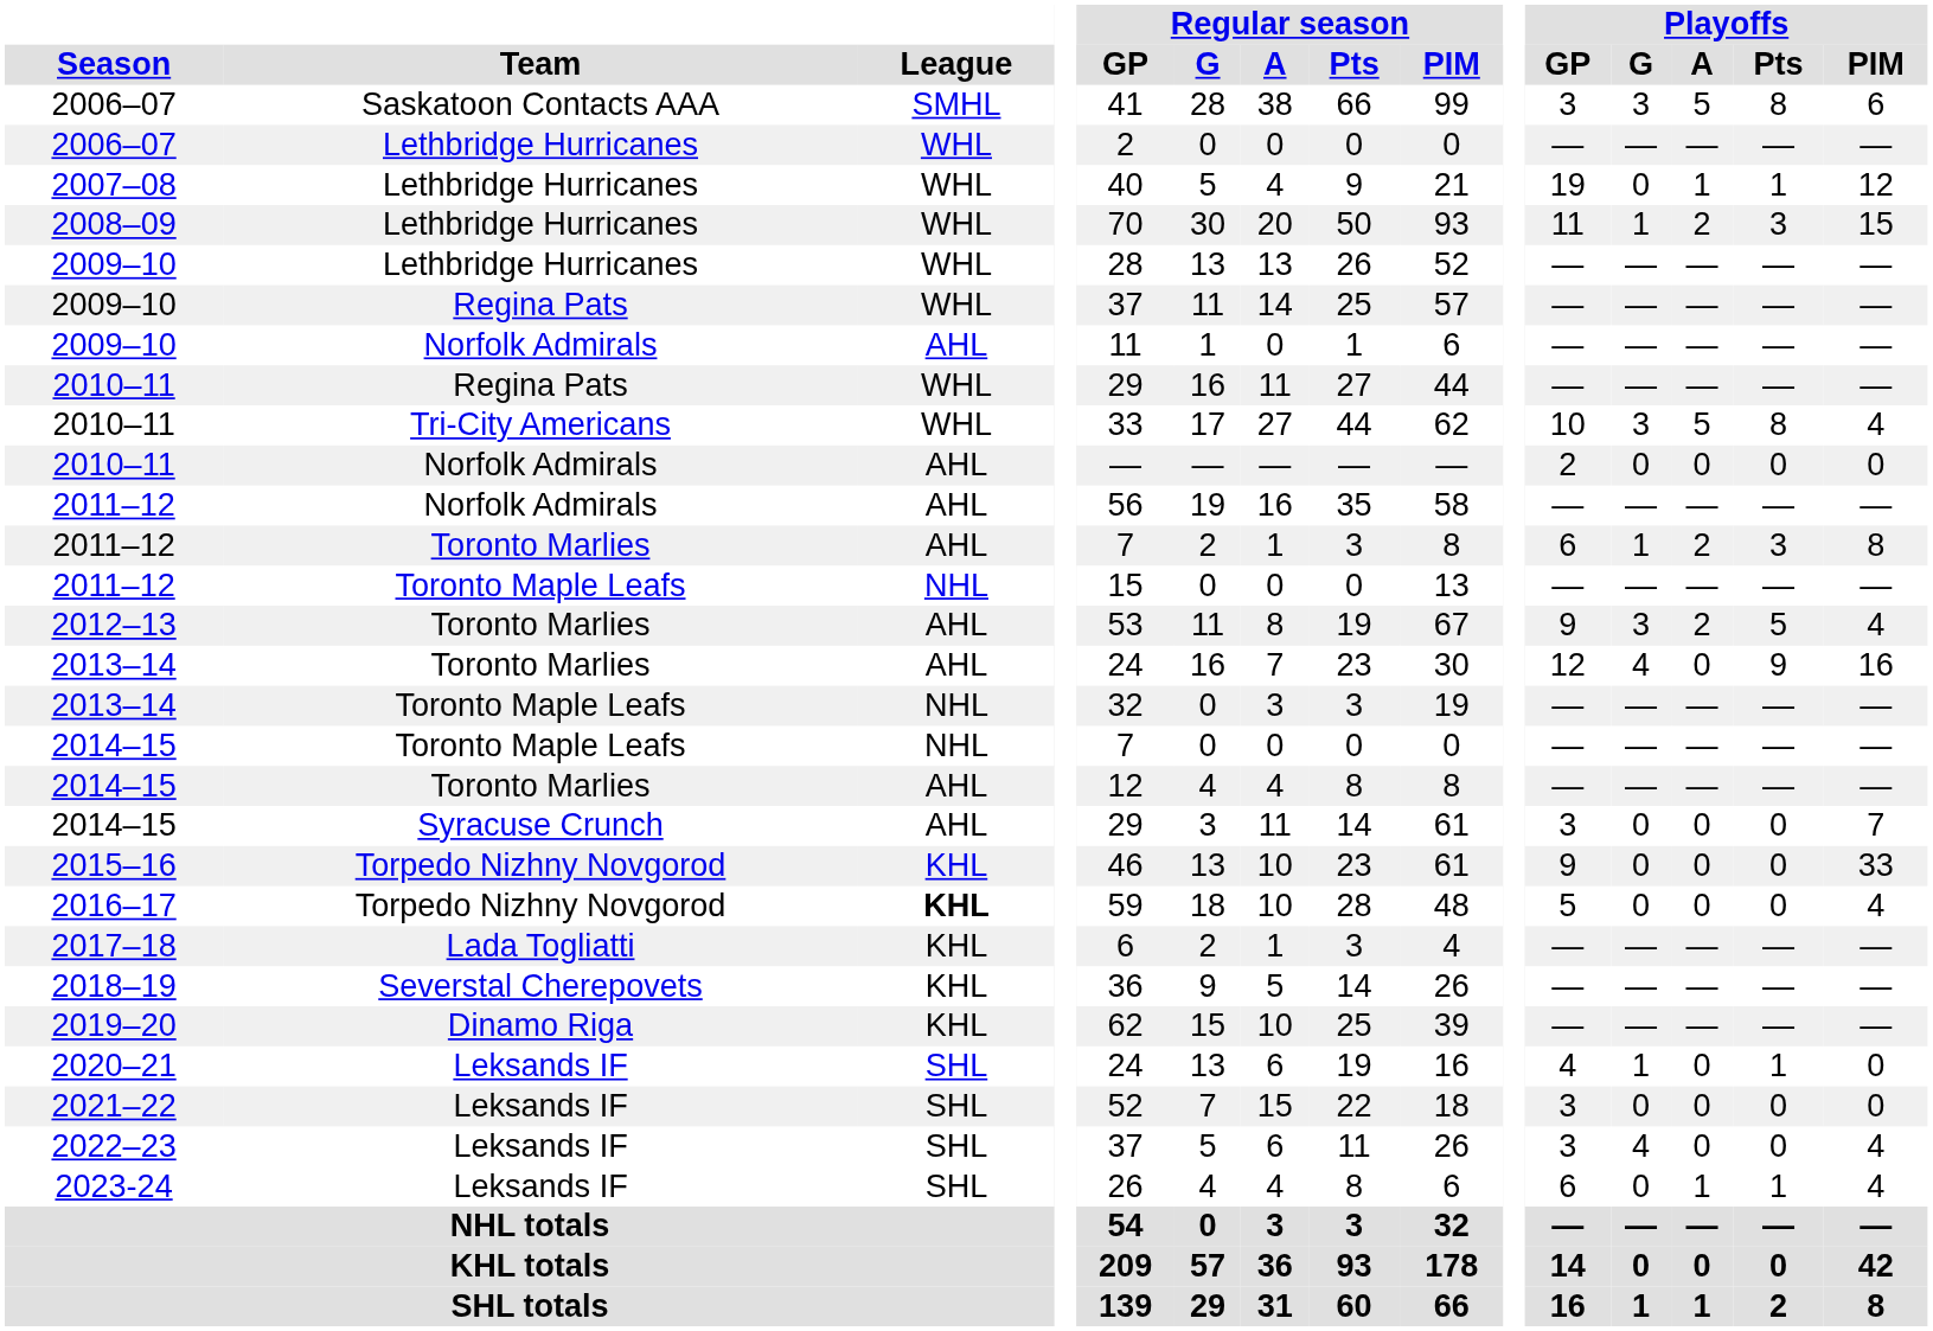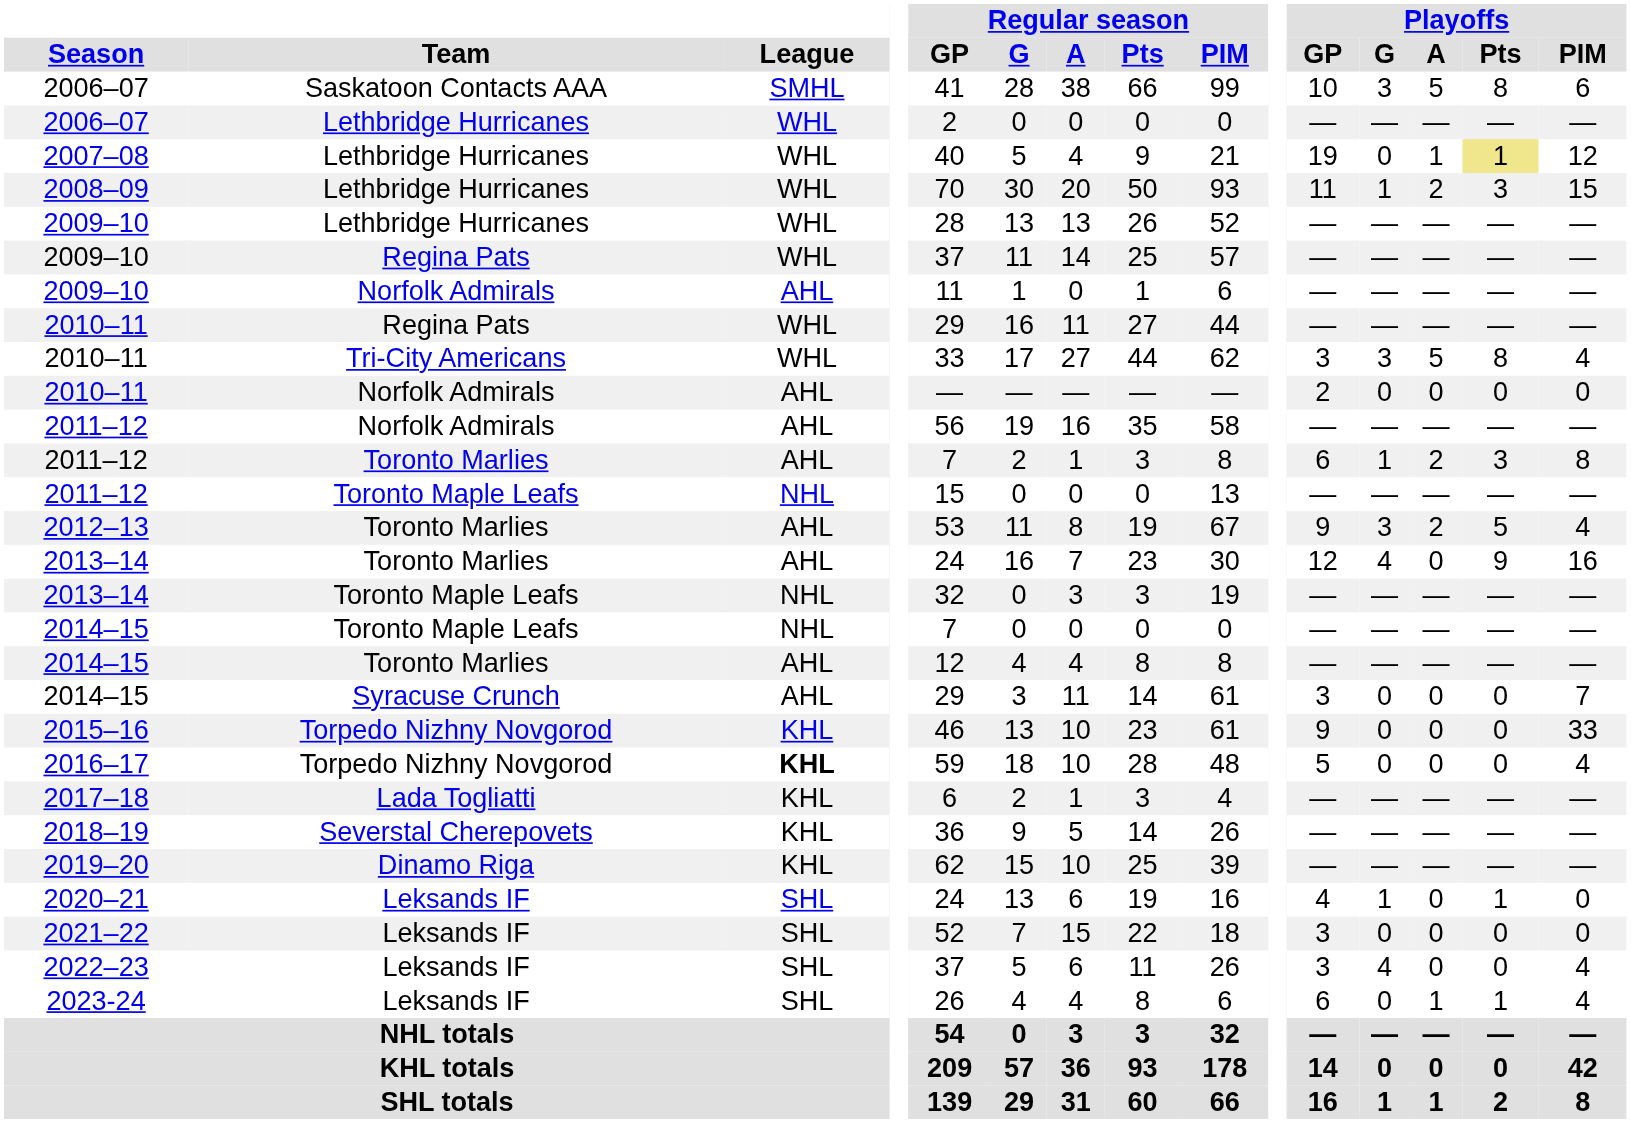2006–07 / Saskatoon Contacts AAA | Playoffs / GP: 3 -> 10
2007–08 | Playoffs / Pts: no background -> khaki background
2010–11 / Tri-City Americans | Playoffs / GP: 10 -> 3
